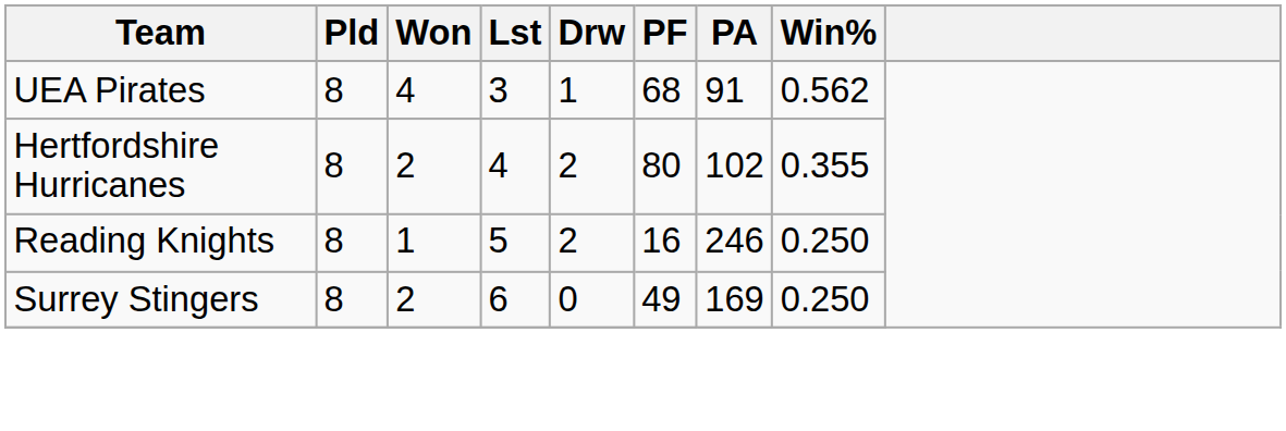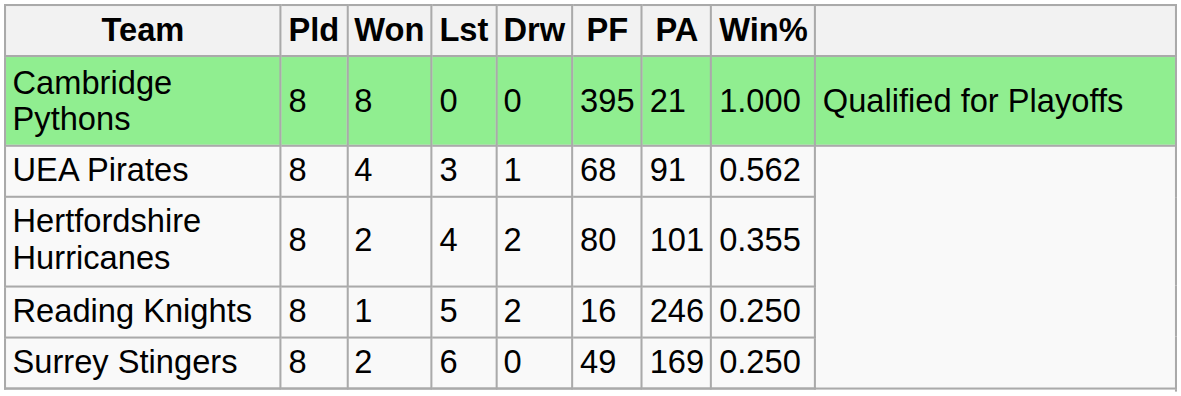+ row: Cambridge Pythons | 8 | 8 | 0 | 0 | 395 | 21 | 1.000 | Qualified for Playoffs
Hertfordshire Hurricanes | PA: 102 -> 101
